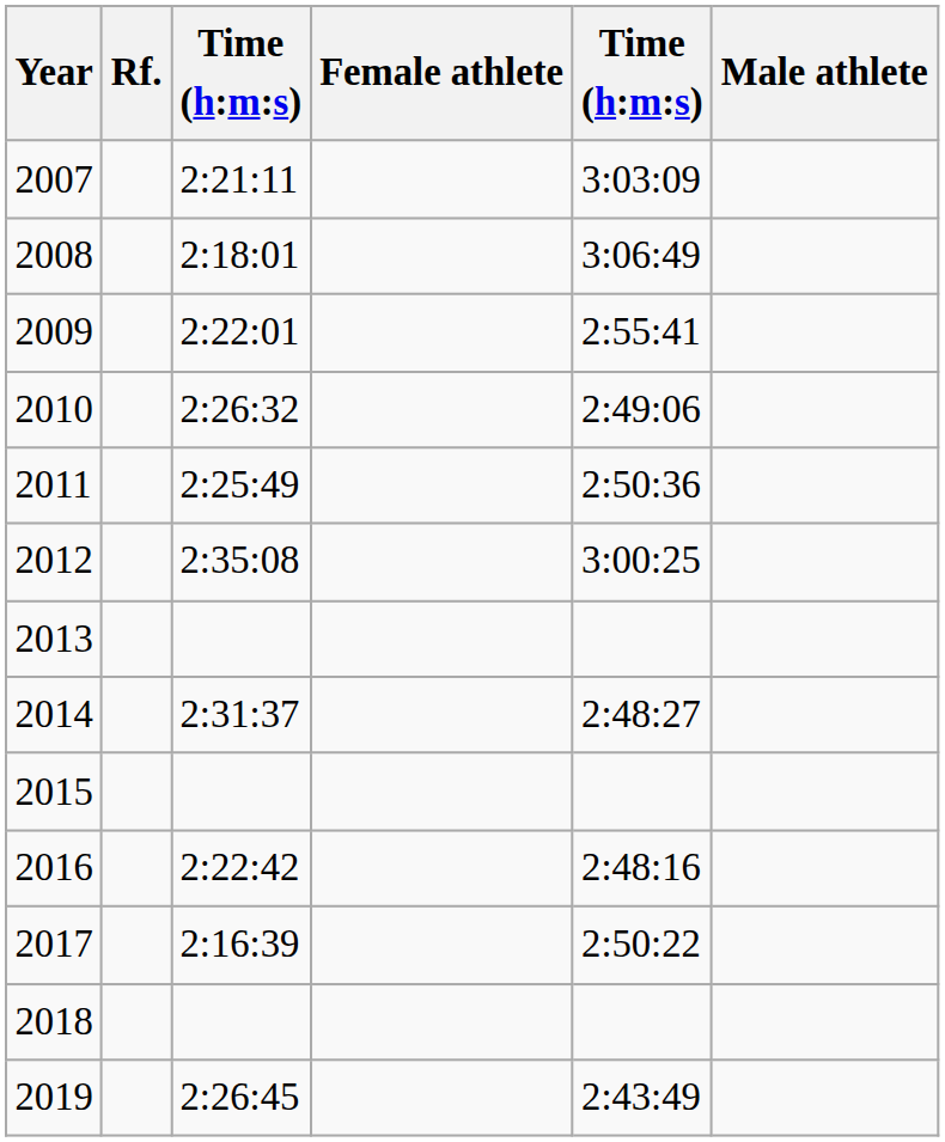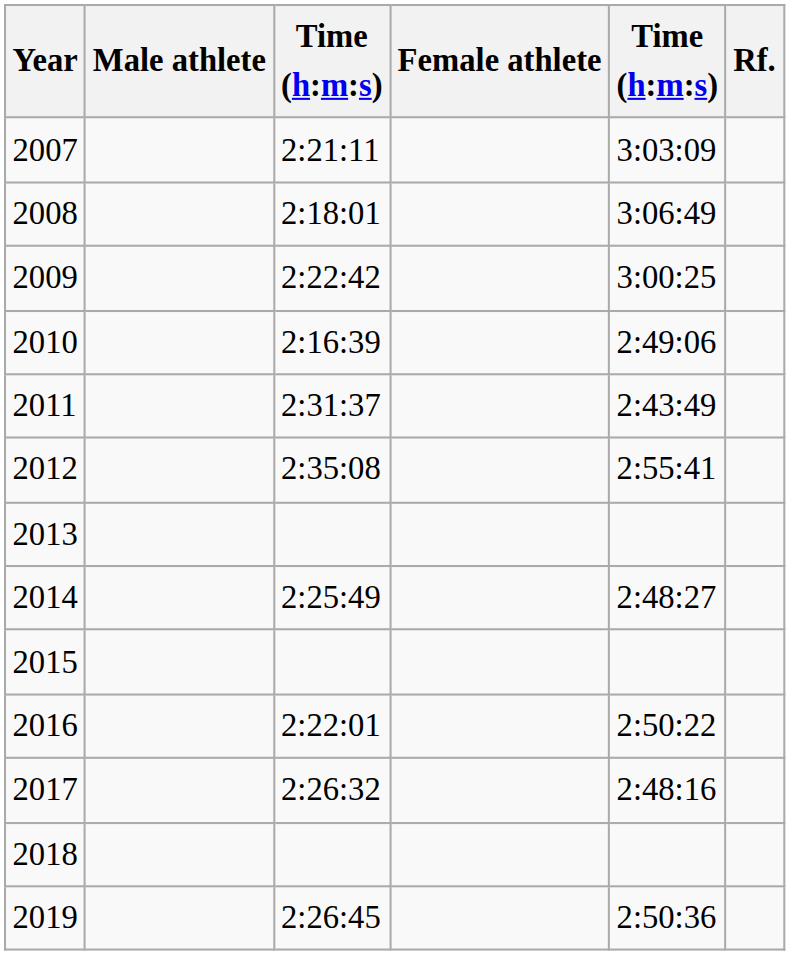columns swapped: Male athlete <-> Rf.
2009 | column 3: 2:22:01 -> 2:22:42
2009 | column 5: 2:55:41 -> 3:00:25
2010 | column 3: 2:26:32 -> 2:16:39
2011 | column 3: 2:25:49 -> 2:31:37
2011 | column 5: 2:50:36 -> 2:43:49
2012 | column 5: 3:00:25 -> 2:55:41
2014 | column 3: 2:31:37 -> 2:25:49
2016 | column 3: 2:22:42 -> 2:22:01
2016 | column 5: 2:48:16 -> 2:50:22
2017 | column 3: 2:16:39 -> 2:26:32
2017 | column 5: 2:50:22 -> 2:48:16
2019 | column 5: 2:43:49 -> 2:50:36
